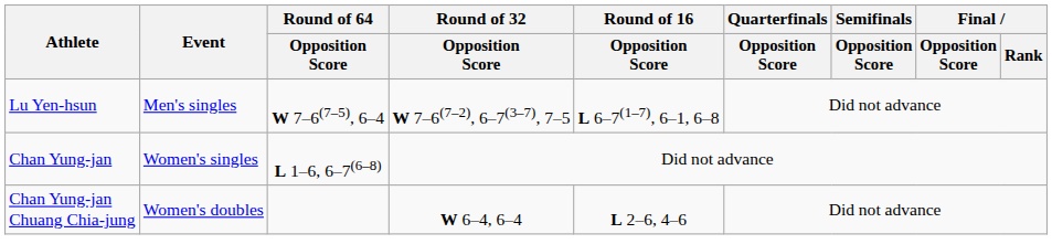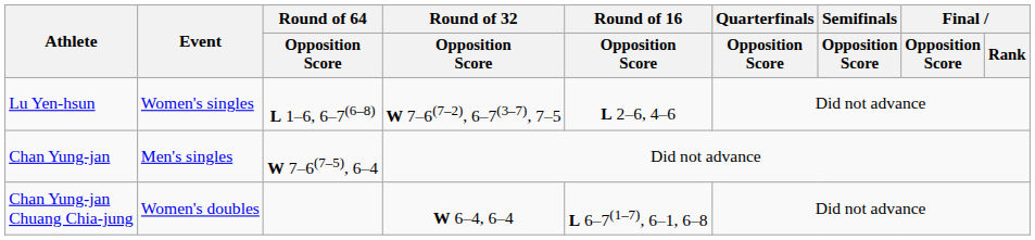Lu Yen-hsun | Event: Men's singles -> Women's singles
Lu Yen-hsun | Round of 64 / Opposition Score: W 7–6(7–5), 6–4 -> L 1–6, 6–7(6–8)
Lu Yen-hsun | Round of 16 / Opposition Score: L 6–7(1–7), 6–1, 6–8 -> L 2–6, 4–6
Chan Yung-jan | Event: Women's singles -> Men's singles
Chan Yung-jan | Round of 64 / Opposition Score: L 1–6, 6–7(6–8) -> W 7–6(7–5), 6–4
Chan Yung-jan Chuang Chia-jung | Round of 16 / Opposition Score: L 2–6, 4–6 -> L 6–7(1–7), 6–1, 6–8
